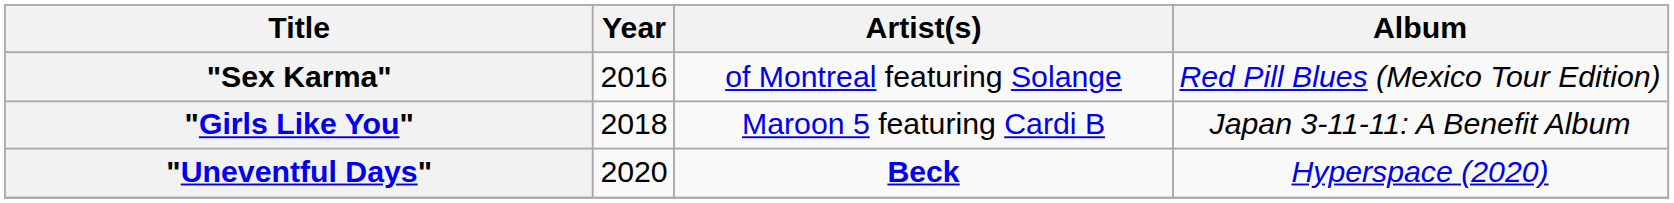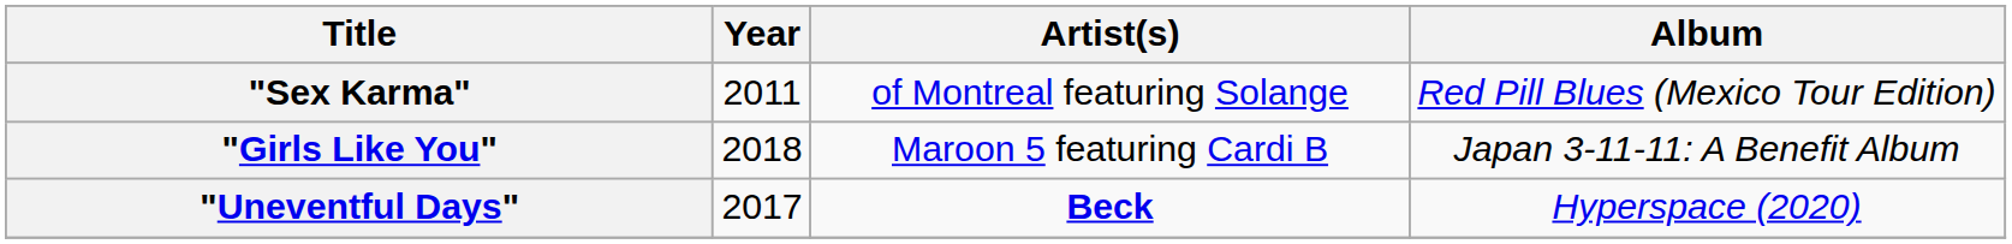"Sex Karma" | Year: 2016 -> 2011
"Uneventful Days" | Year: 2020 -> 2017
